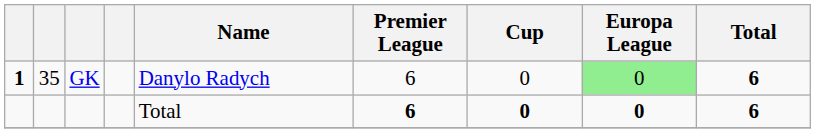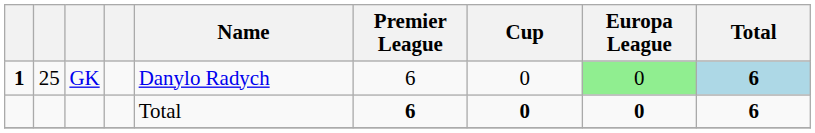GK | column 2: 35 -> 25
GK | Total: no background -> lightblue background
